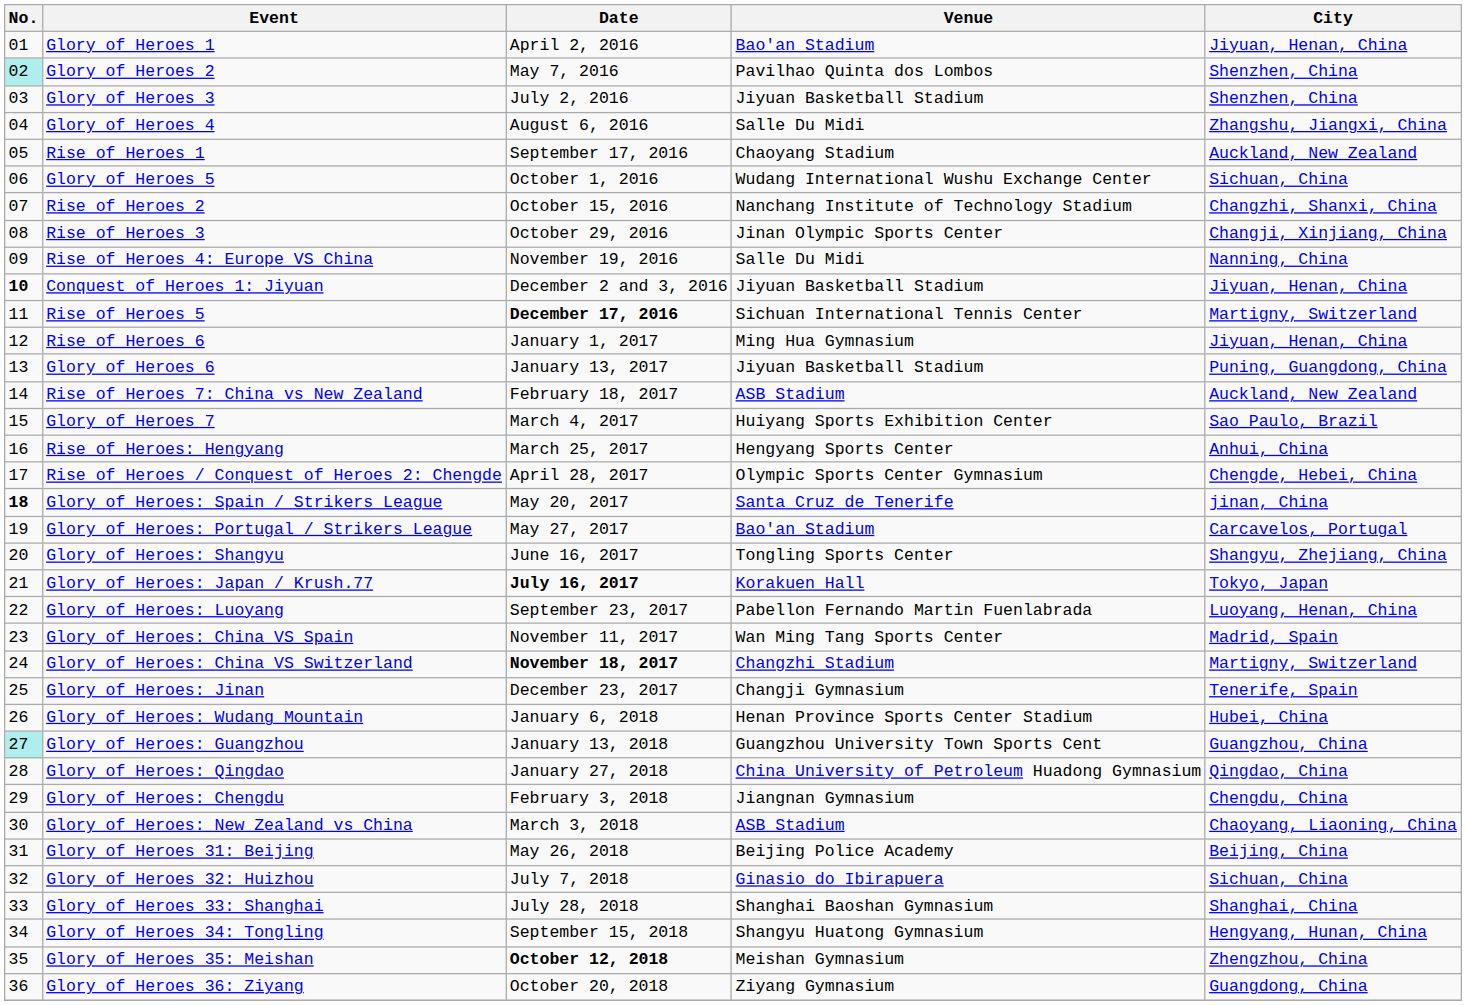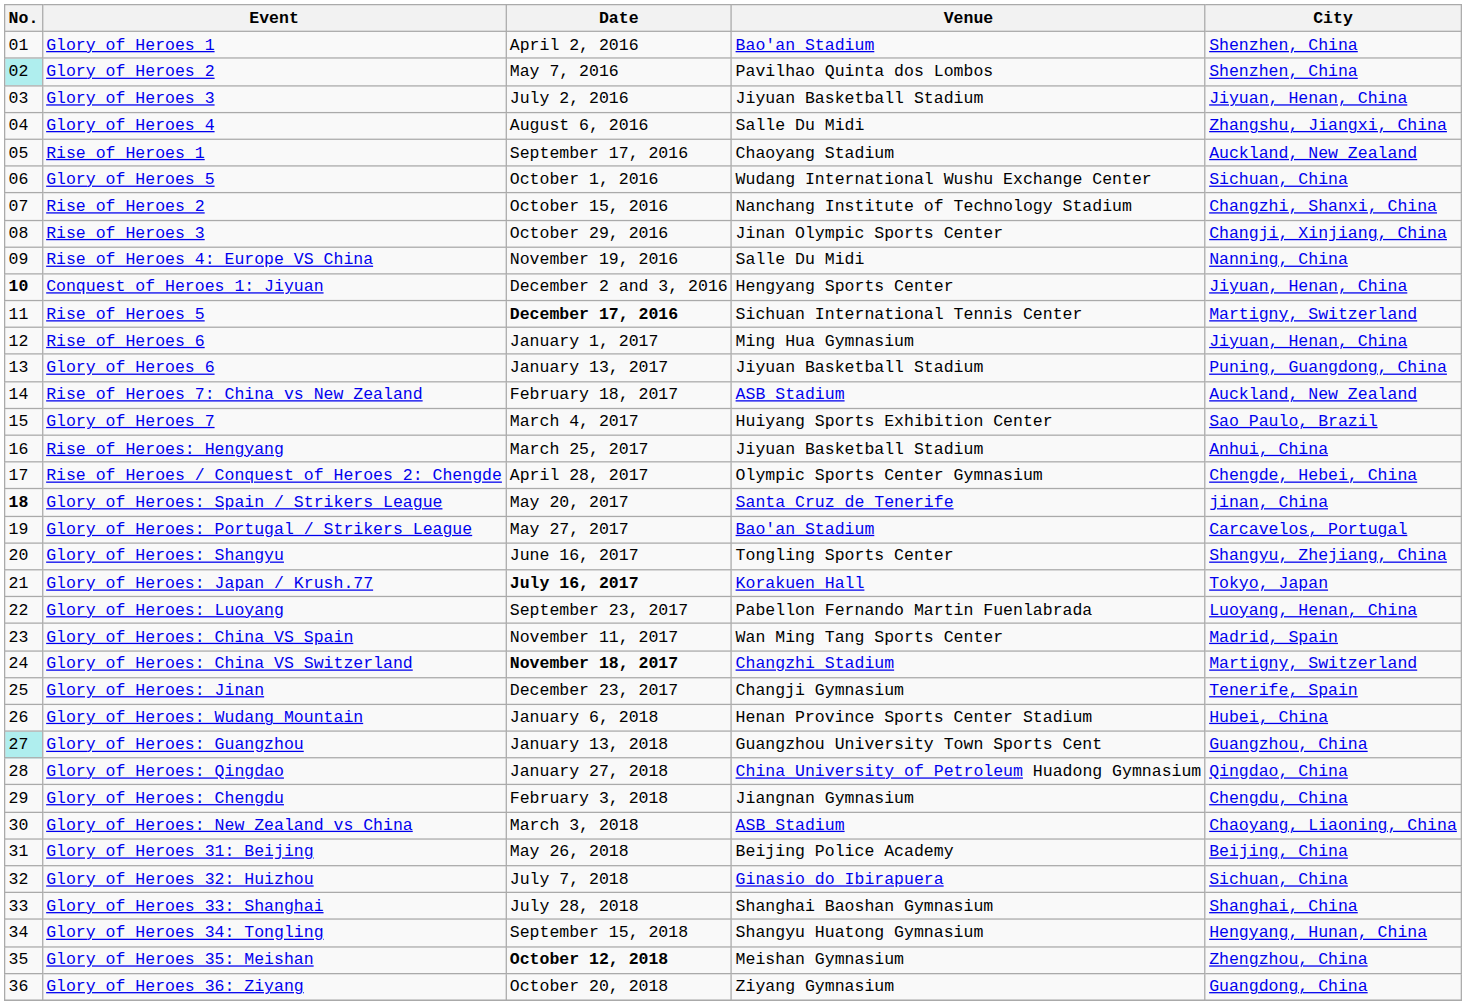Glory of Heroes 1 | City: Jiyuan, Henan, China -> Shenzhen, China
Glory of Heroes 3 | City: Shenzhen, China -> Jiyuan, Henan, China
Conquest of Heroes 1: Jiyuan | Venue: Jiyuan Basketball Stadium -> Hengyang Sports Center
Rise of Heroes: Hengyang | Venue: Hengyang Sports Center -> Jiyuan Basketball Stadium
